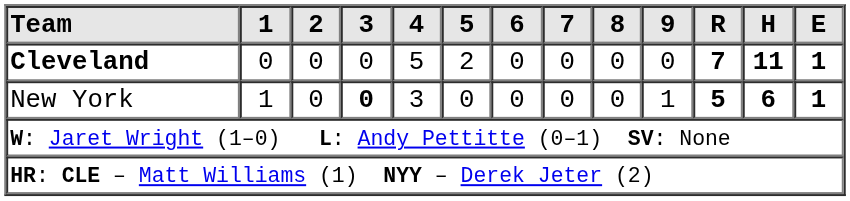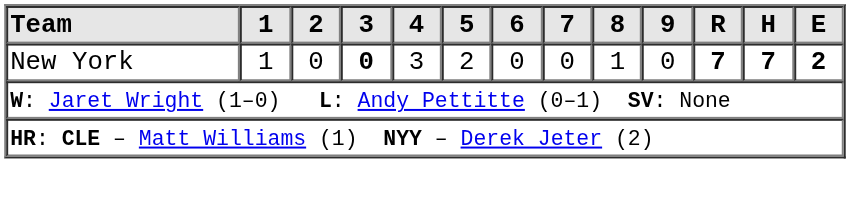- row: Cleveland | 0 | 0 | 0 | 5 | 2 | 0 | 0 | 0 | 0 | 7 | 11 | 1
New York | 5: 0 -> 2
New York | 8: 0 -> 1
New York | 9: 1 -> 0
New York | R: 5 -> 7
New York | H: 6 -> 7
New York | E: 1 -> 2
